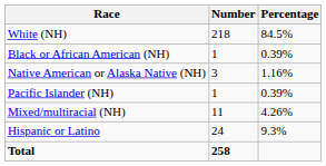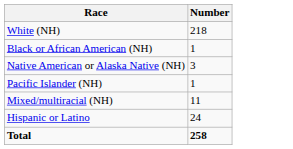- column: Percentage | 84.5% | 0.39% | 1.16% | 0.39% | 4.26% | 9.3%
